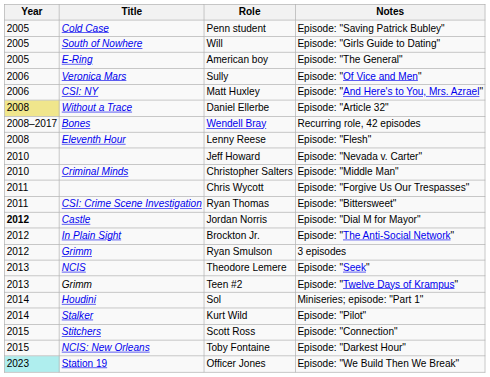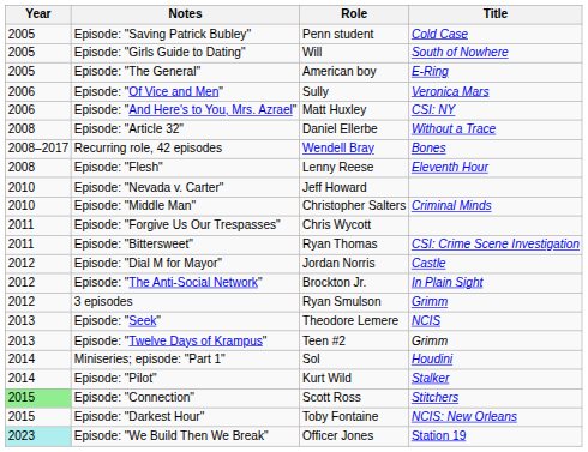columns swapped: Title <-> Notes
Daniel Ellerbe | Year: khaki background -> no background
Jordan Norris | Year: bold -> normal
Scott Ross | Year: no background -> lightgreen background
